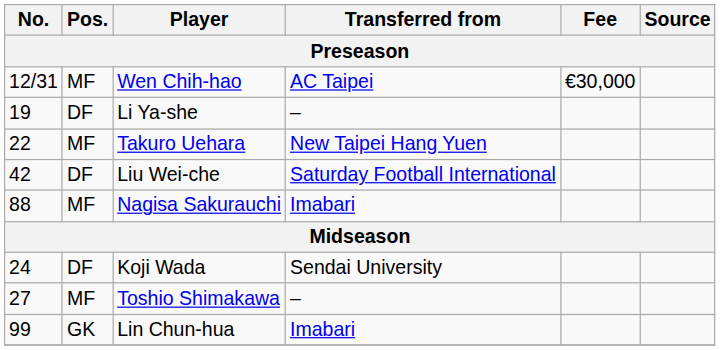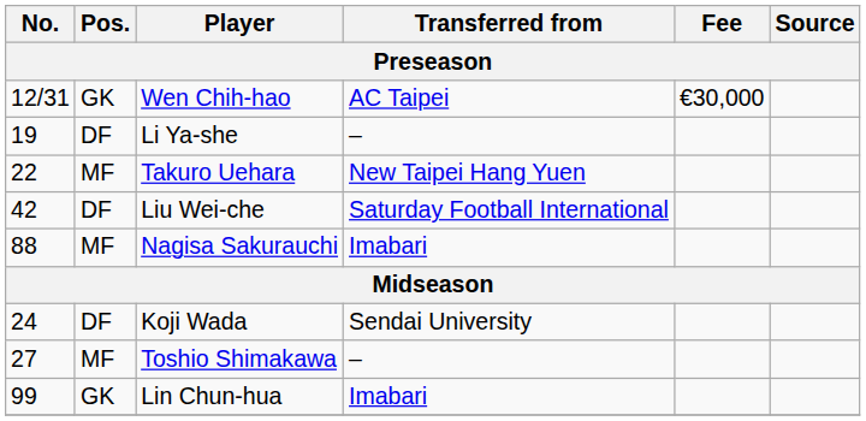Wen Chih-hao | Pos.: MF -> GK
